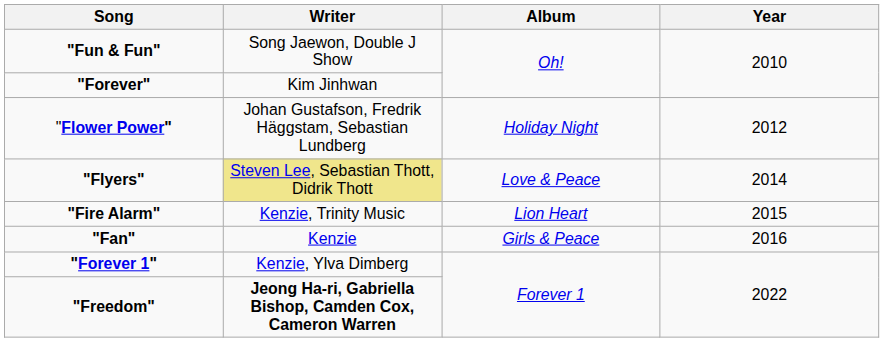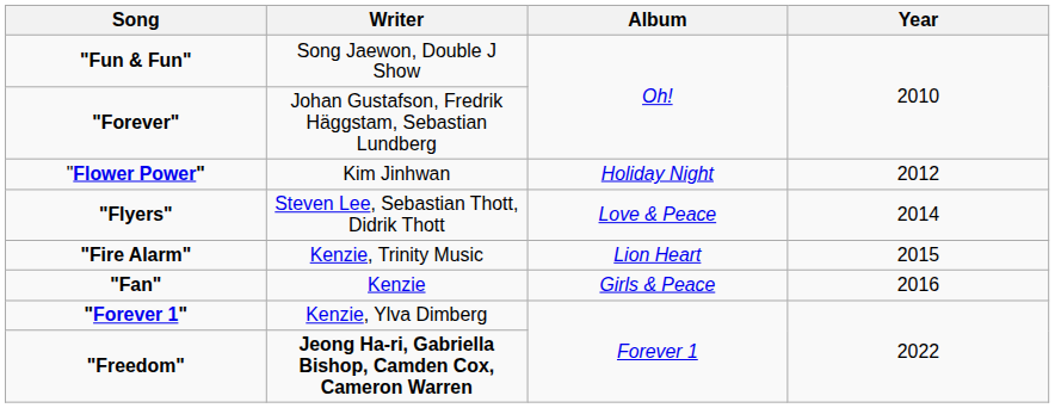"Forever" | Writer: Kim Jinhwan -> Johan Gustafson, Fredrik Häggstam, Sebastian Lundberg
"Flower Power" | Writer: Johan Gustafson, Fredrik Häggstam, Sebastian Lundberg -> Kim Jinhwan
"Flyers" | Writer: khaki background -> no background
